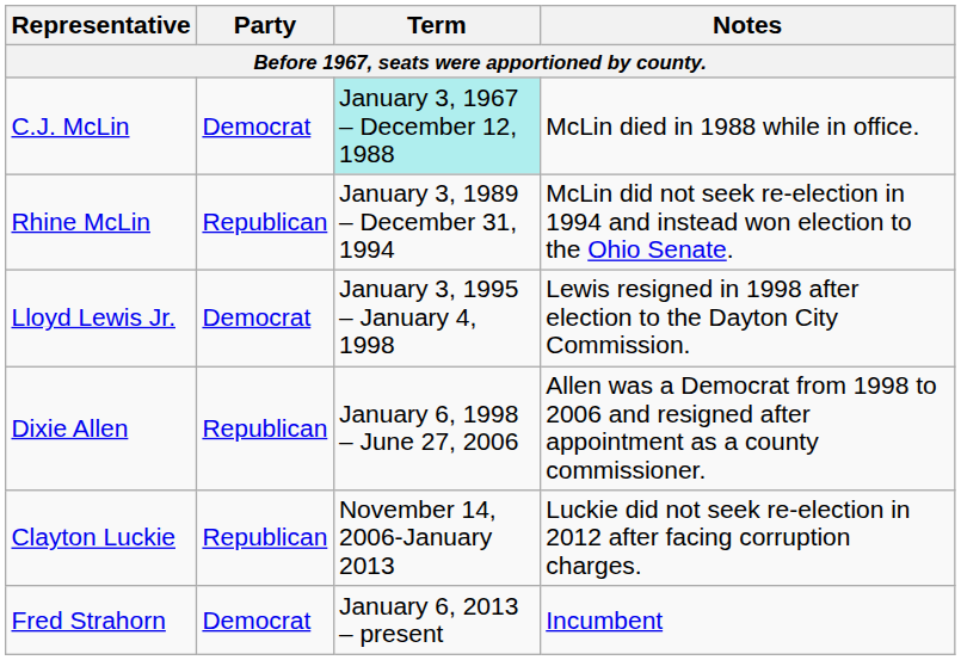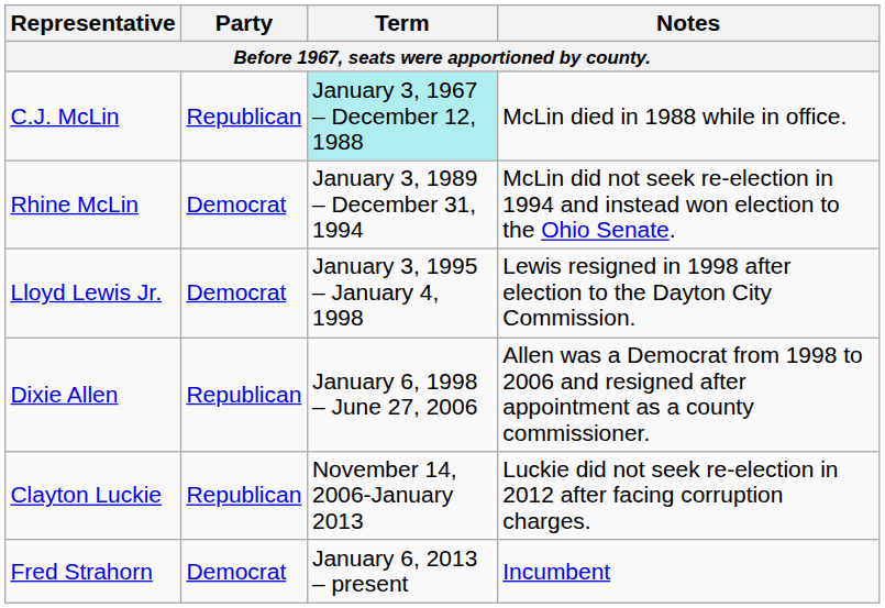C.J. McLin | Party: Democrat -> Republican
Rhine McLin | Party: Republican -> Democrat
